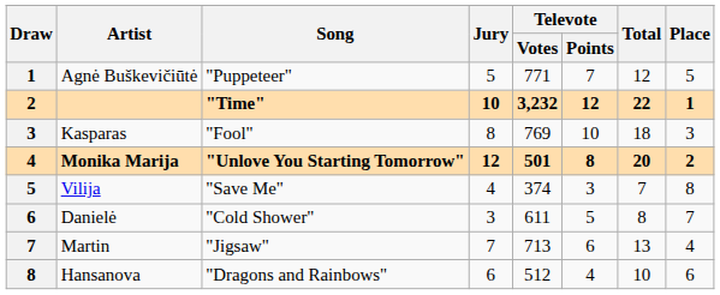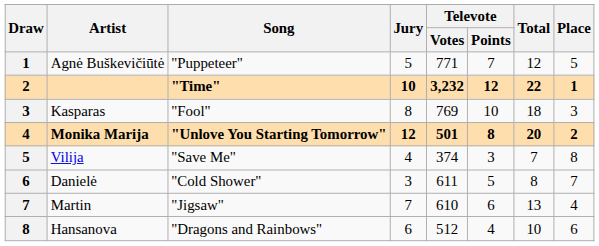Martin | Televote / Votes: 713 -> 610
